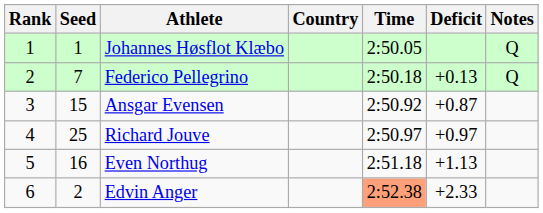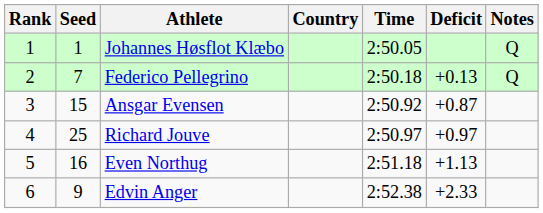Edvin Anger | Seed: 2 -> 9
Edvin Anger | Time: lightsalmon background -> no background
